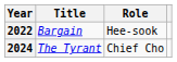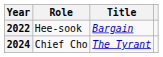columns swapped: Title <-> Role
